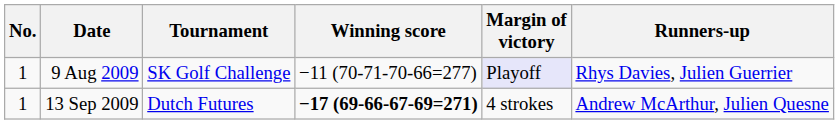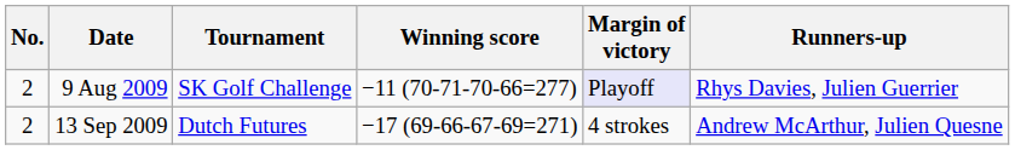9 Aug 2009 | No.: 1 -> 2
13 Sep 2009 | No.: 1 -> 2
13 Sep 2009 | Winning score: bold -> normal
